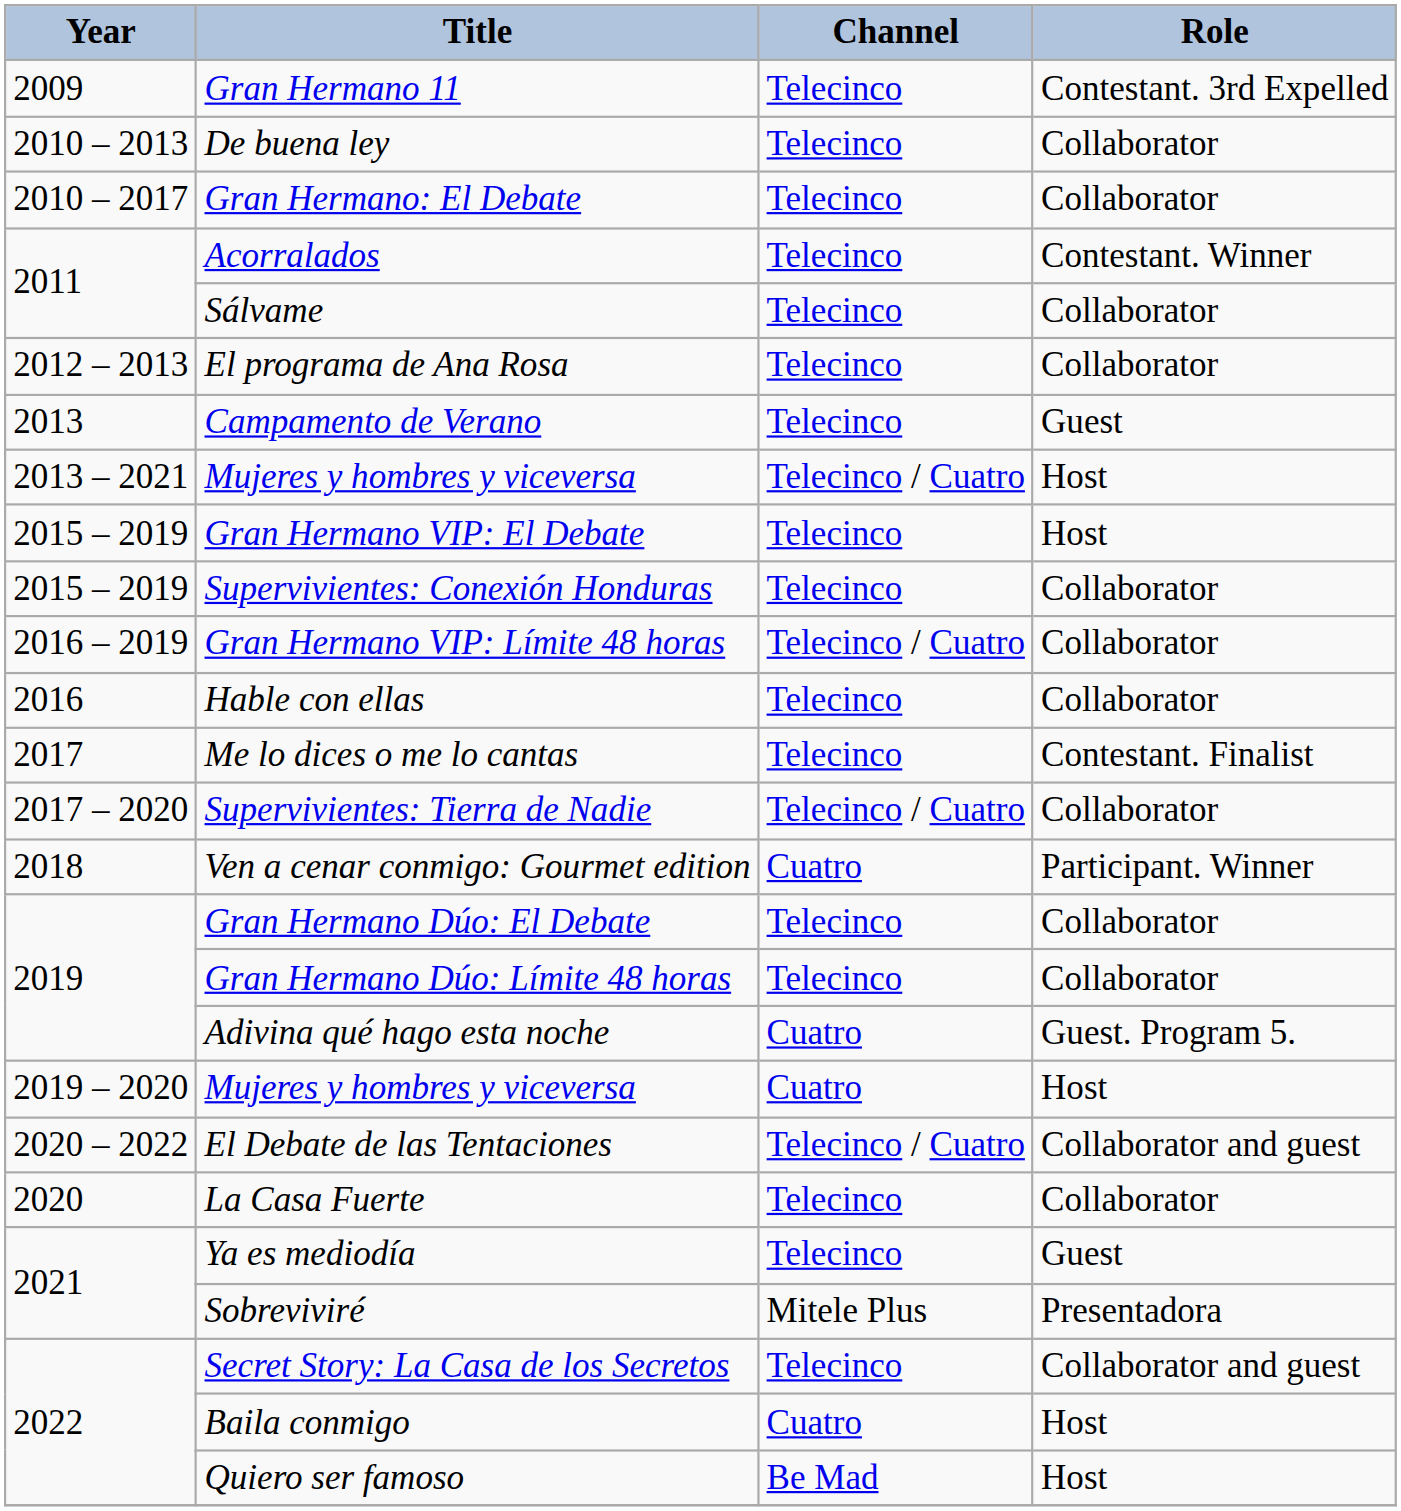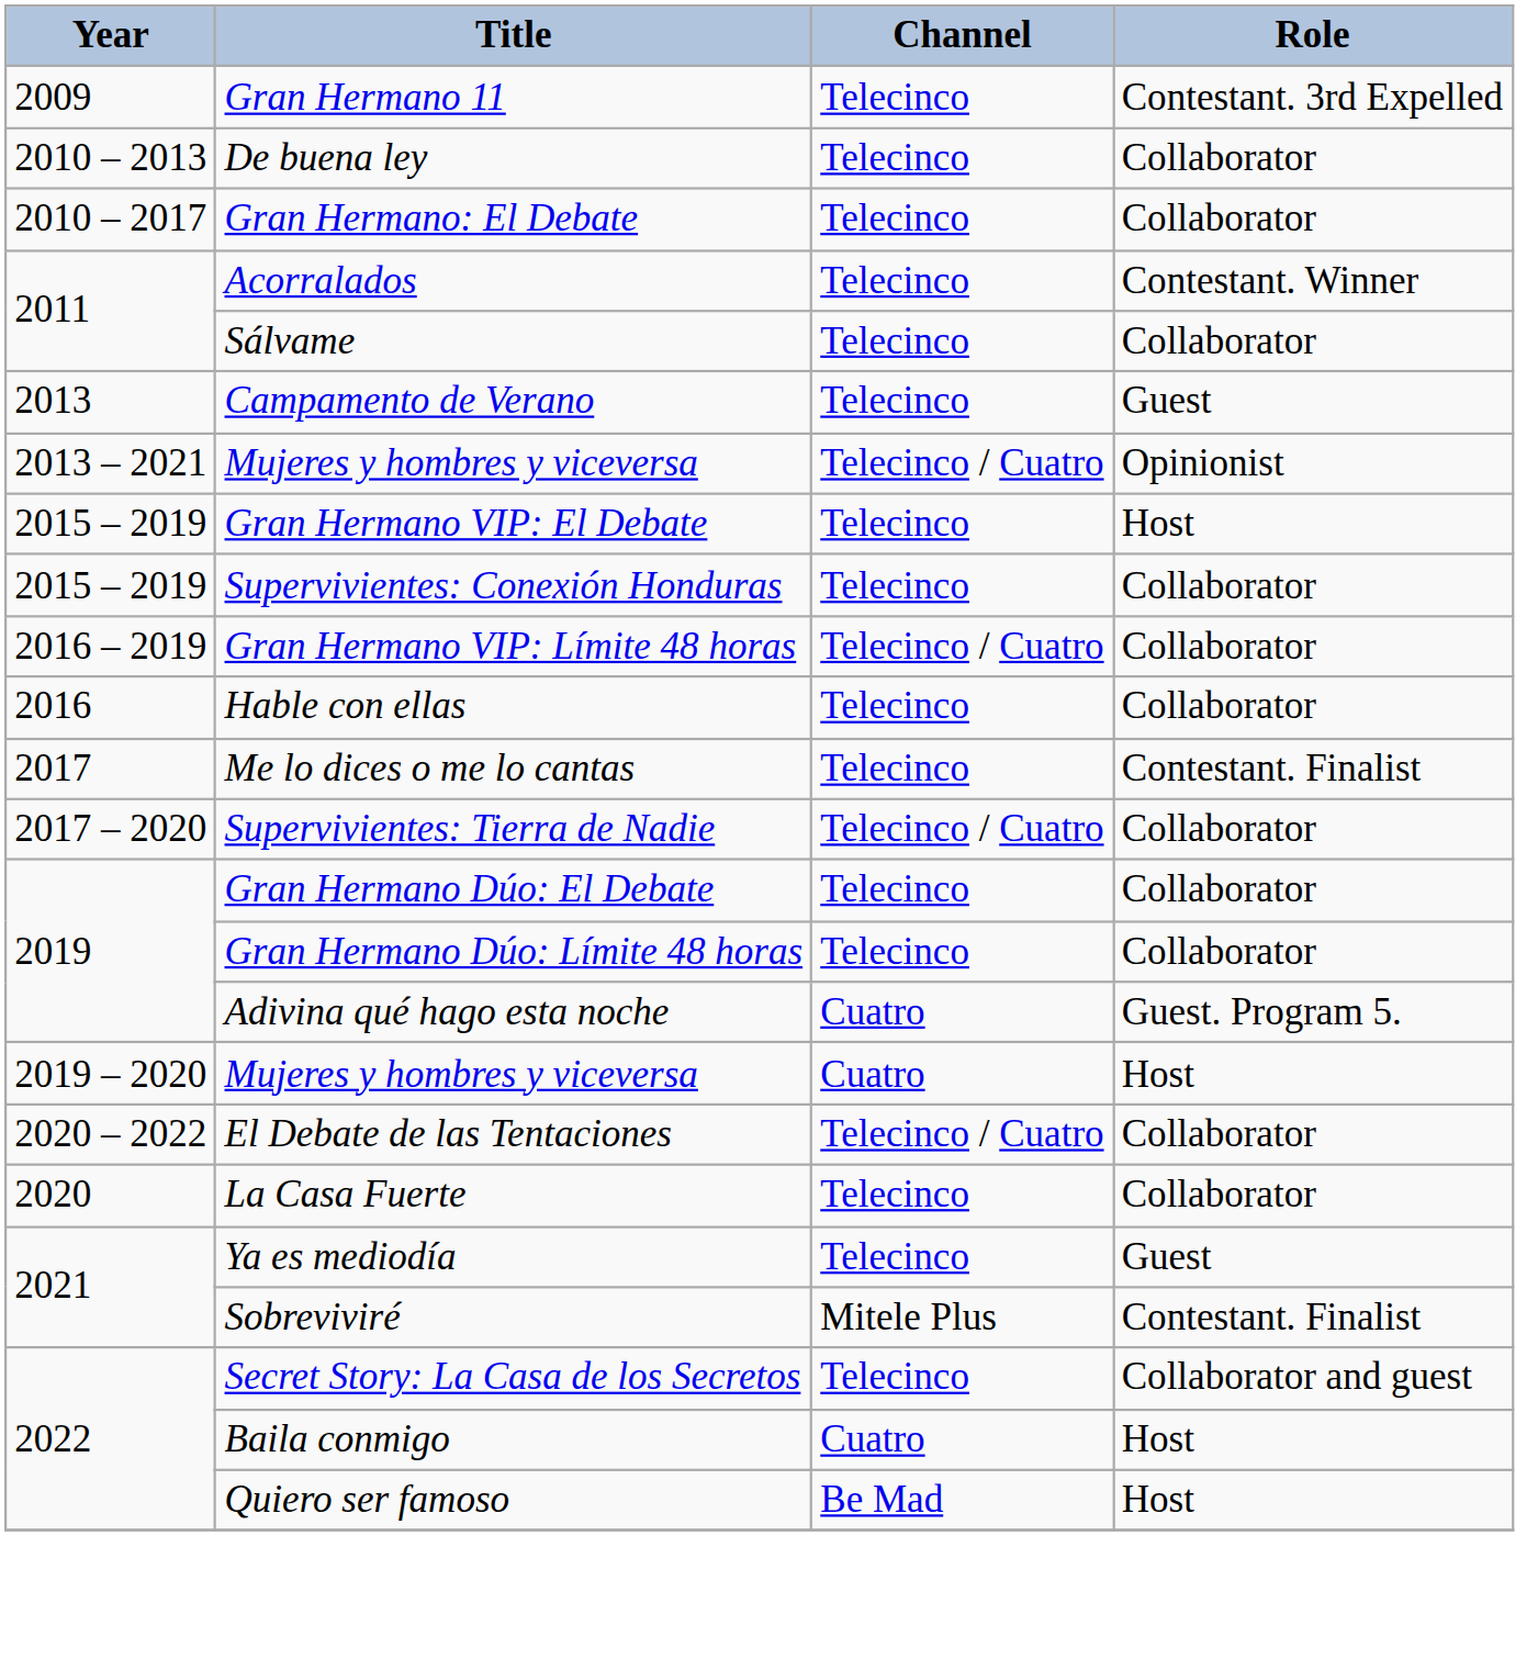- row: 2012 – 2013 | El programa de Ana Rosa | Telecinco | Collaborator
2013 – 2021 / Mujeres y hombres y viceversa | Role: Host -> Opinionist
- row: 2018 | Ven a cenar conmigo: Gourmet edition | Cuatro | Participant. Winner
El Debate de las Tentaciones | Role: Collaborator and guest -> Collaborator
Sobreviviré | Role: Presentadora -> Contestant. Finalist
